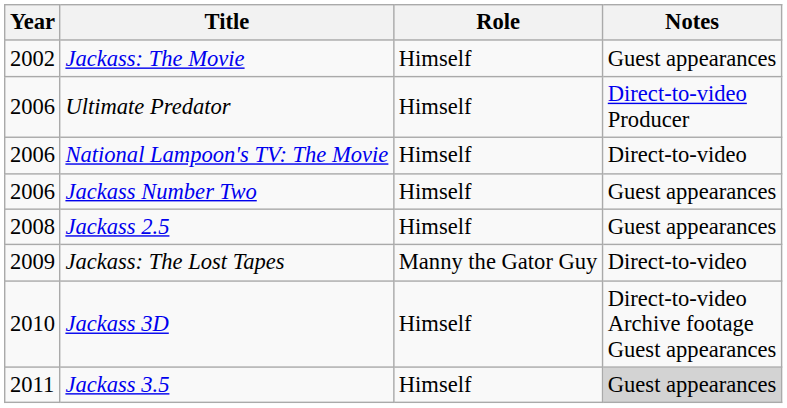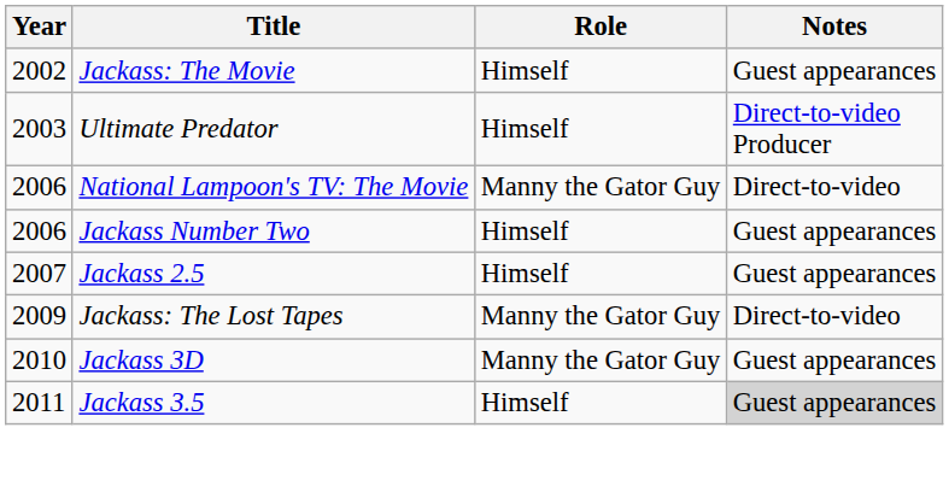Ultimate Predator | Year: 2006 -> 2003
National Lampoon's TV: The Movie | Role: Himself -> Manny the Gator Guy
Jackass 2.5 | Year: 2008 -> 2007
Jackass 3D | Role: Himself -> Manny the Gator Guy
Jackass 3D | Notes: Direct-to-video Archive footage Guest appearances -> Guest appearances
